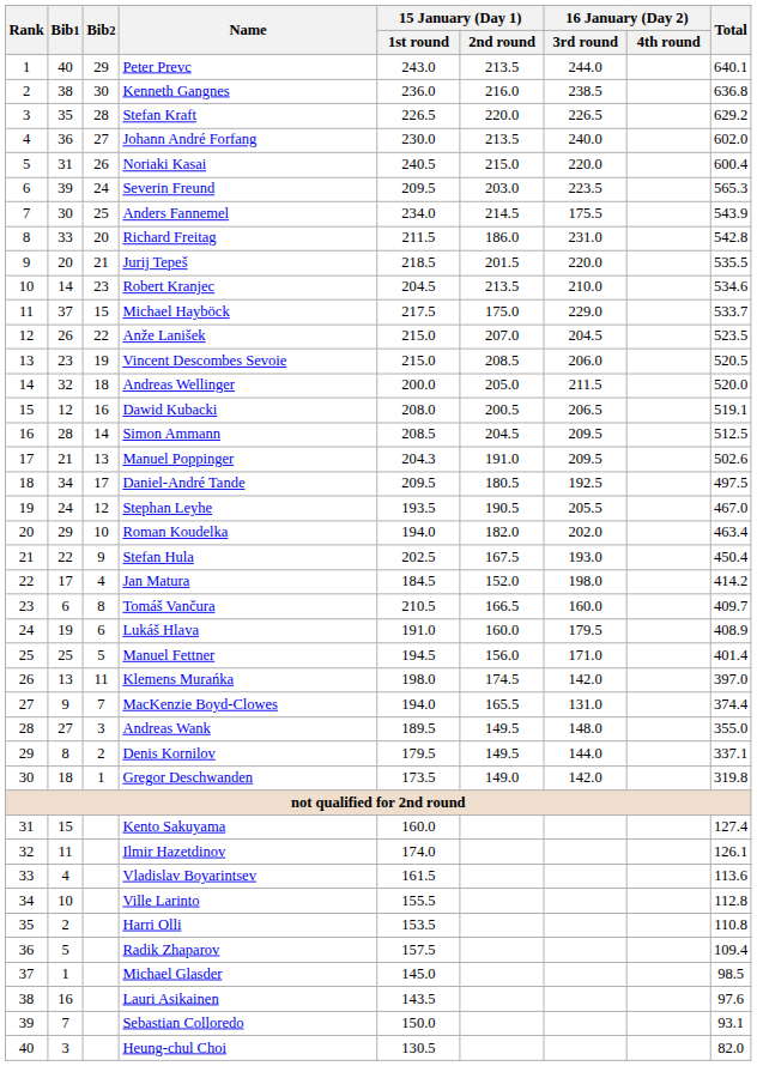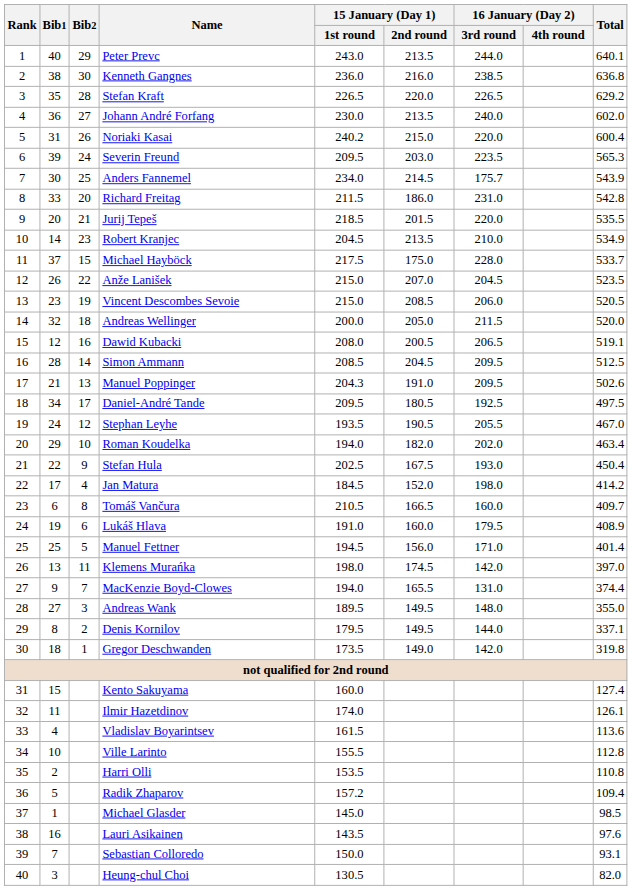Noriaki Kasai | 15 January (Day 1) / 1st round: 240.5 -> 240.2
Anders Fannemel | 16 January (Day 2) / 3rd round: 175.5 -> 175.7
Robert Kranjec | Total: 534.6 -> 534.9
Michael Hayböck | 16 January (Day 2) / 3rd round: 229.0 -> 228.0
Radik Zhaparov | 15 January (Day 1) / 1st round: 157.5 -> 157.2
